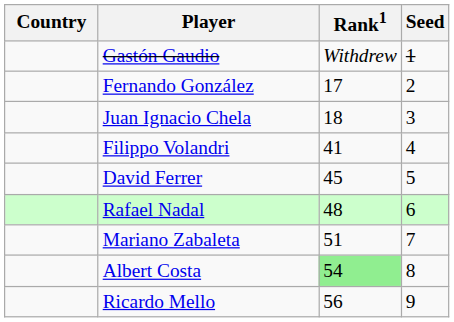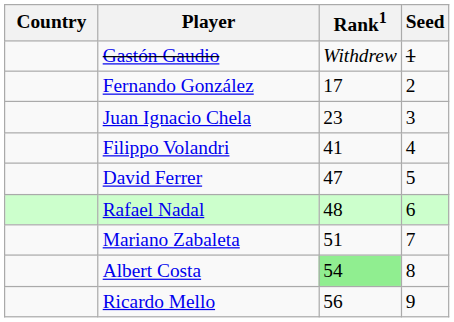Juan Ignacio Chela | Rank1: 18 -> 23
David Ferrer | Rank1: 45 -> 47
